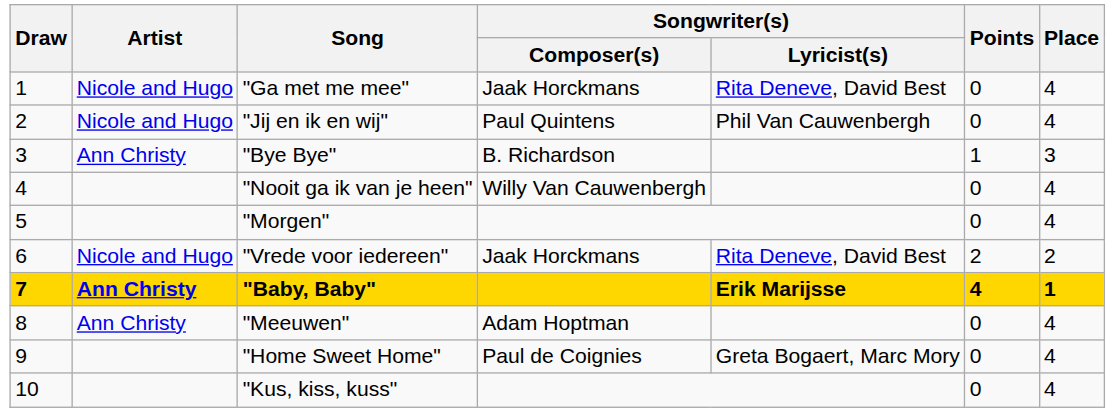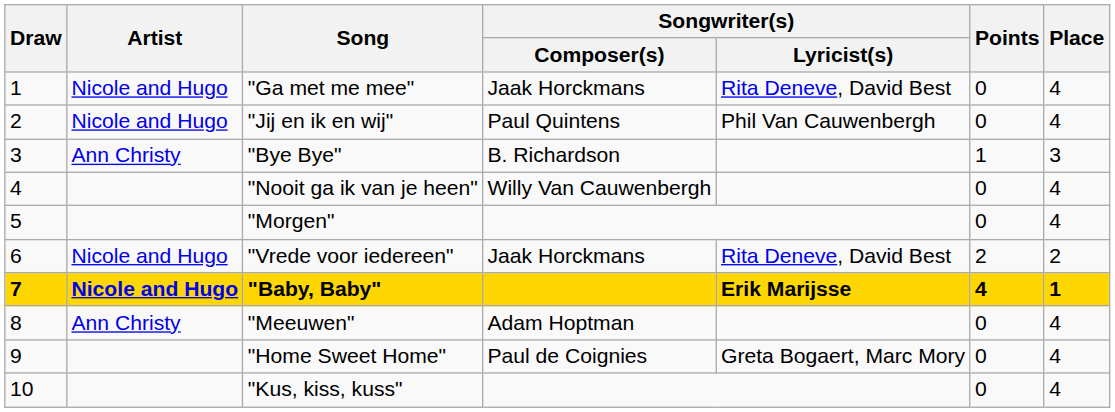"Baby, Baby" | Artist: Ann Christy -> Nicole and Hugo
